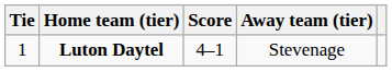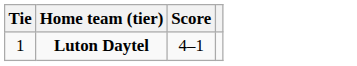- column: Away team (tier) | Stevenage
